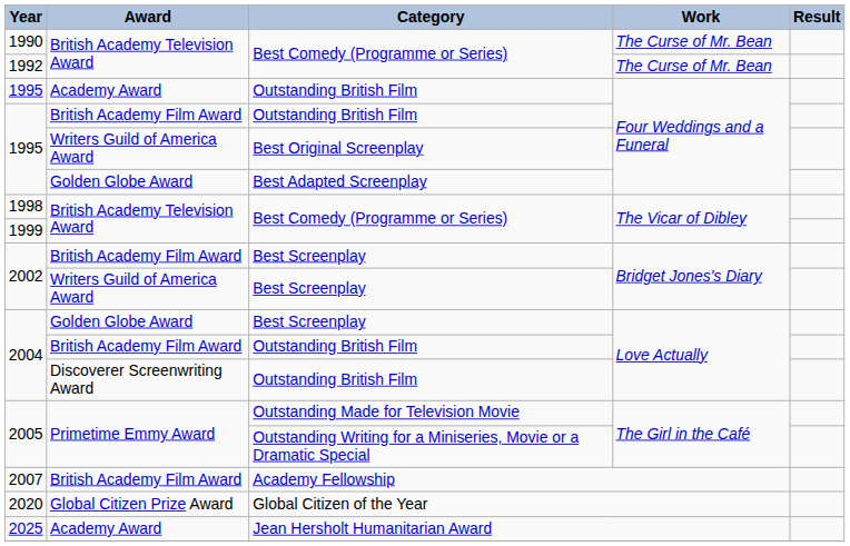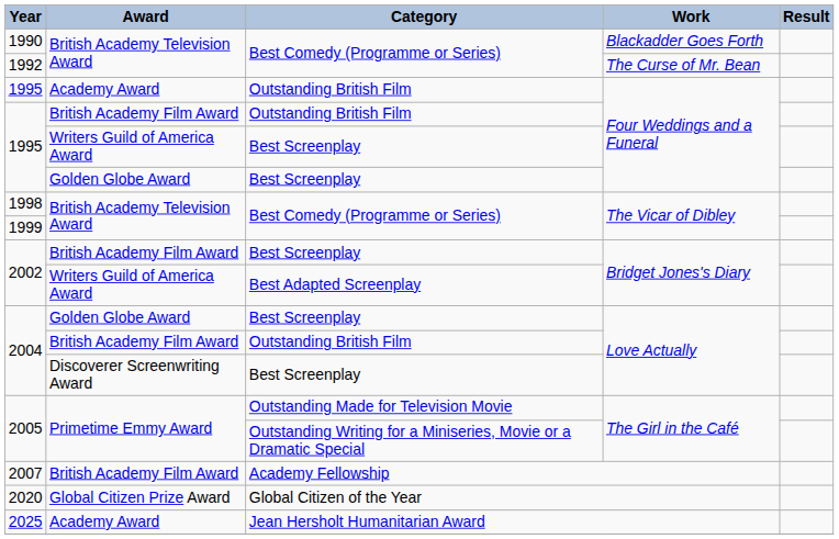1990 | Work: The Curse of Mr. Bean -> Blackadder Goes Forth
1995 / Writers Guild of America Award | Category: Best Original Screenplay -> Best Screenplay
1995 / Golden Globe Award | Category: Best Adapted Screenplay -> Best Screenplay
2002 / Writers Guild of America Award | Category: Best Screenplay -> Best Adapted Screenplay
2004 / Discoverer Screenwriting Award | Category: Outstanding British Film -> Best Screenplay
